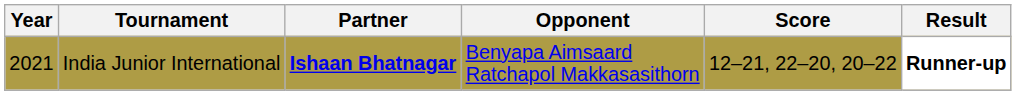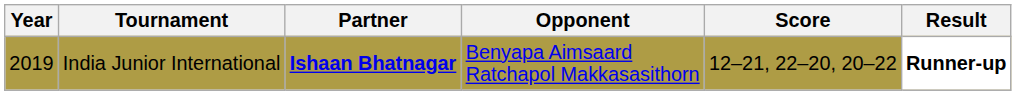India Junior International | Year: 2021 -> 2019
